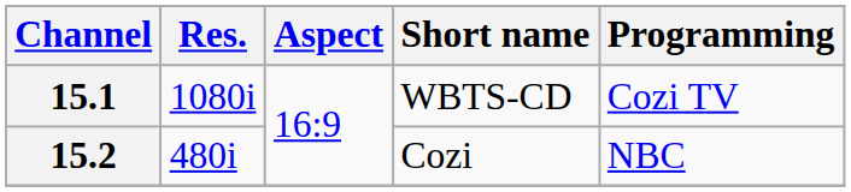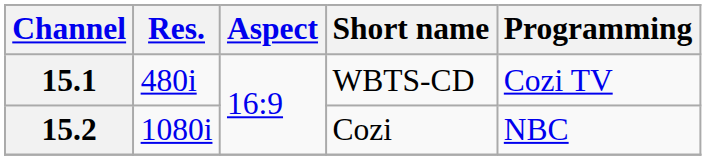15.1 | Res.: 1080i -> 480i
15.2 | Res.: 480i -> 1080i
